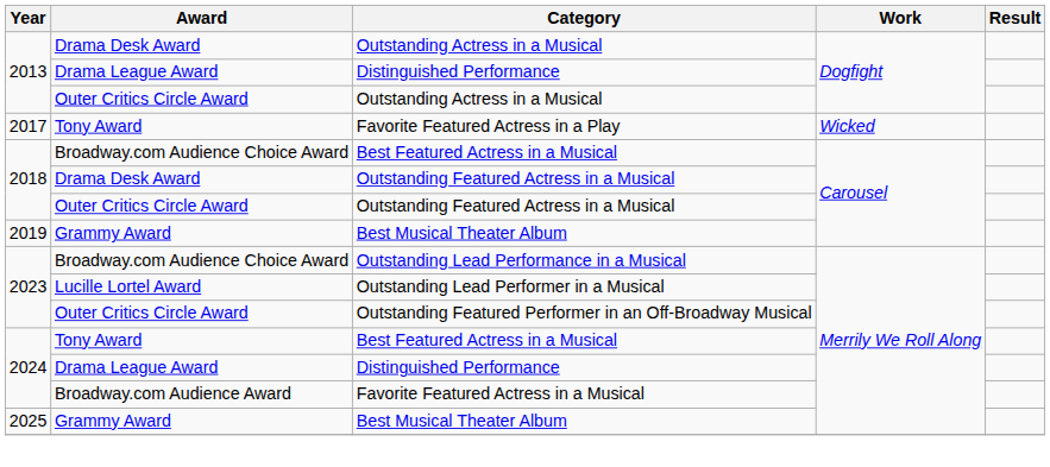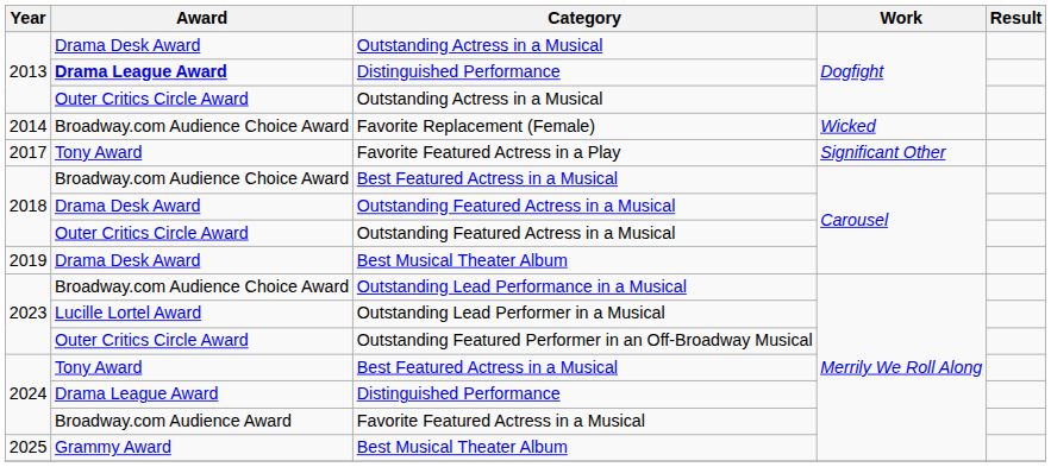2013 / Distinguished Performance | Award: normal -> bold
+ row: 2014 | Broadway.com Audience Choice Award | Favorite Replacement (Female) | Wicked
Favorite Featured Actress in a Play | Work: Wicked -> Significant Other
2019 / Best Musical Theater Album | Award: Grammy Award -> Drama Desk Award
